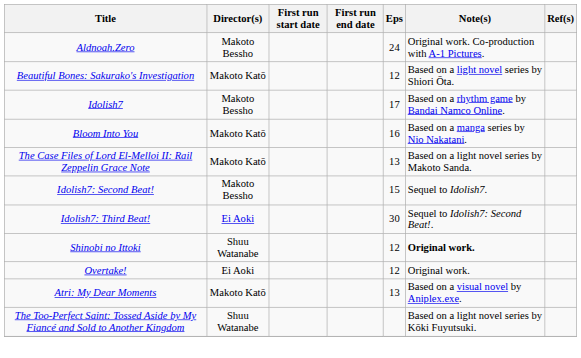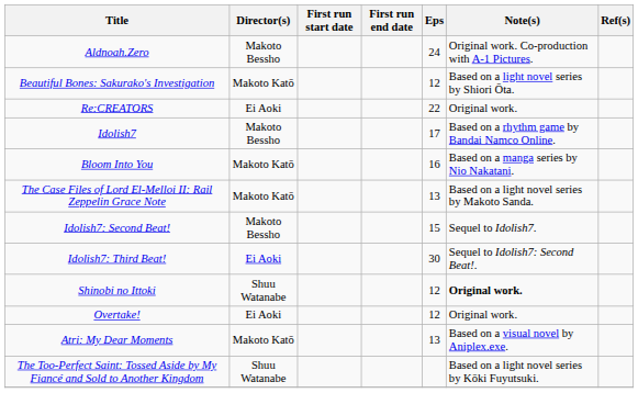+ row: Re:CREATORS | Ei Aoki | 22 | Original work.
